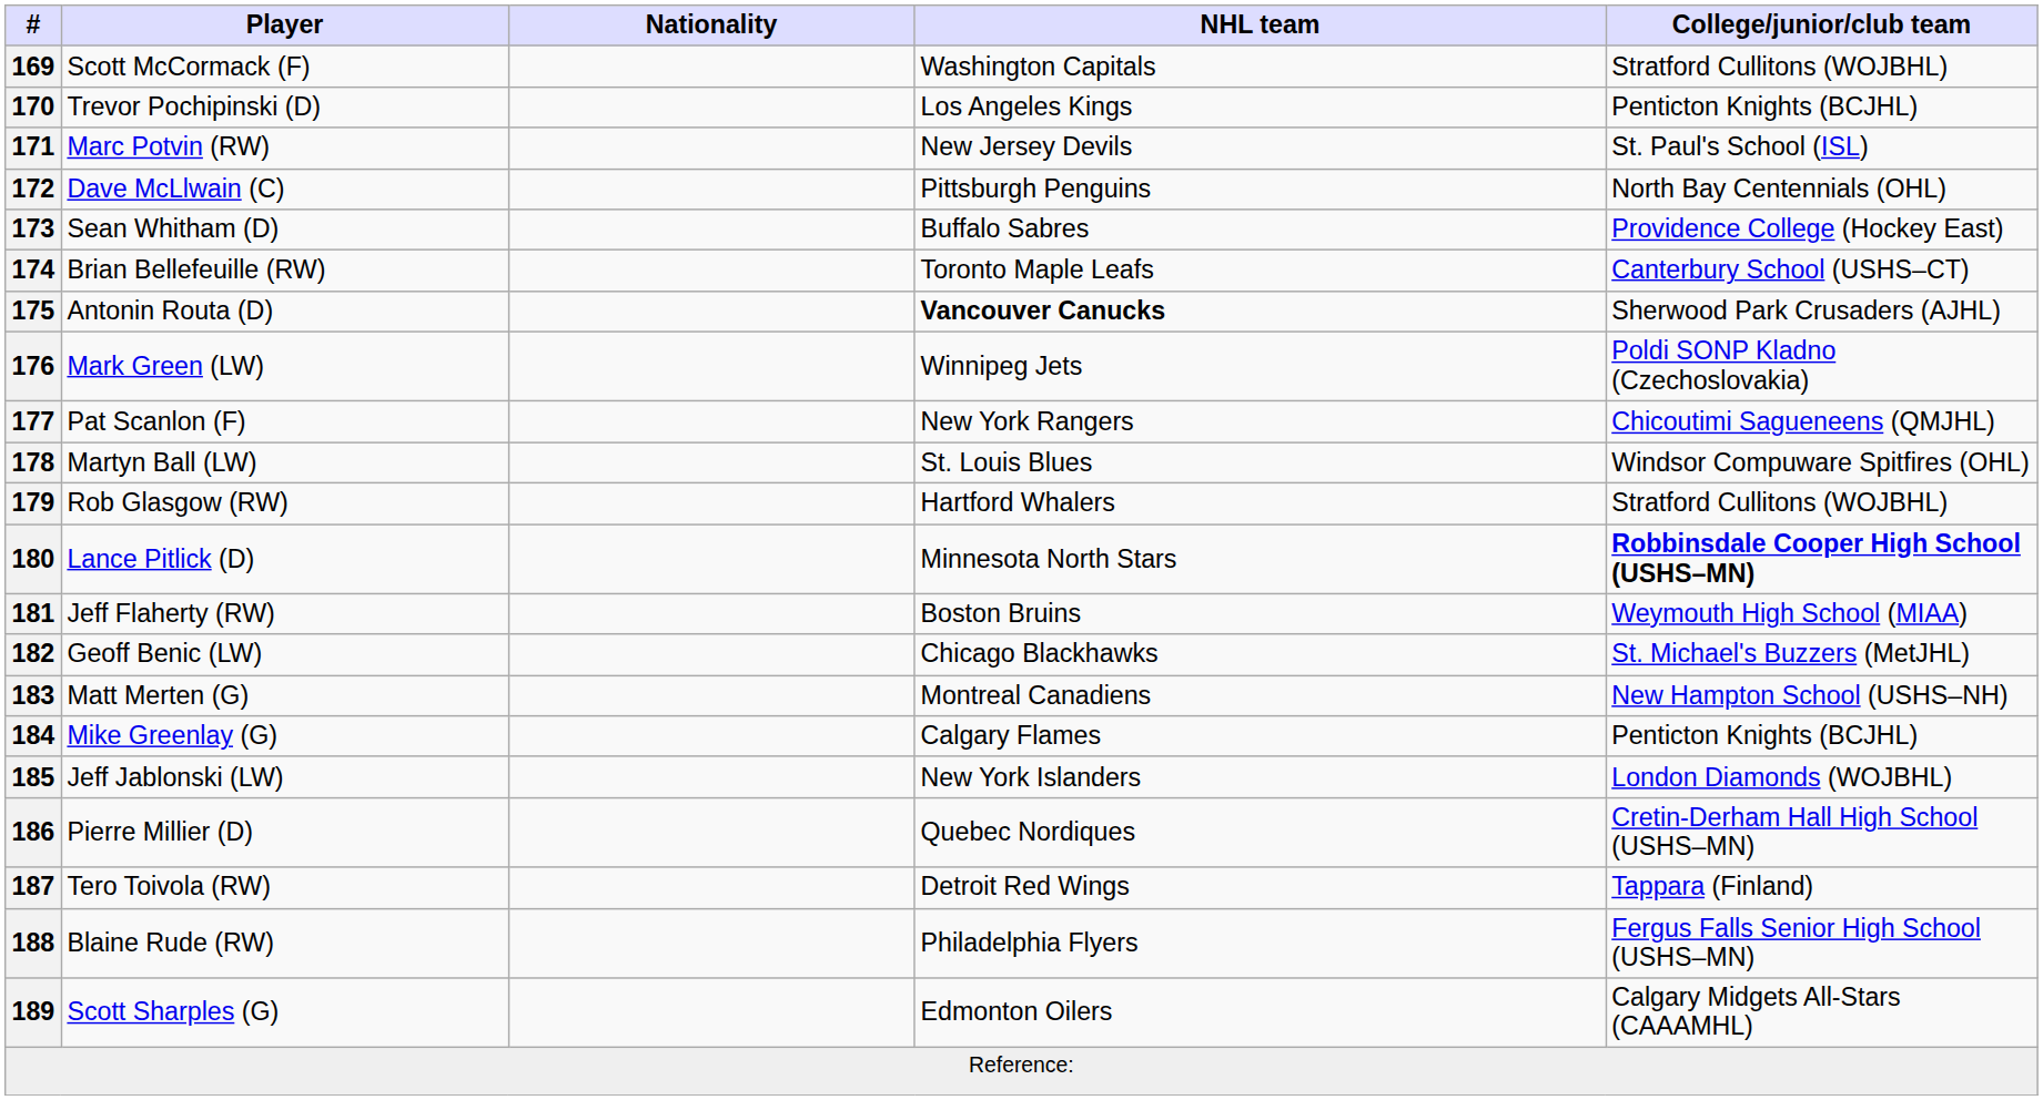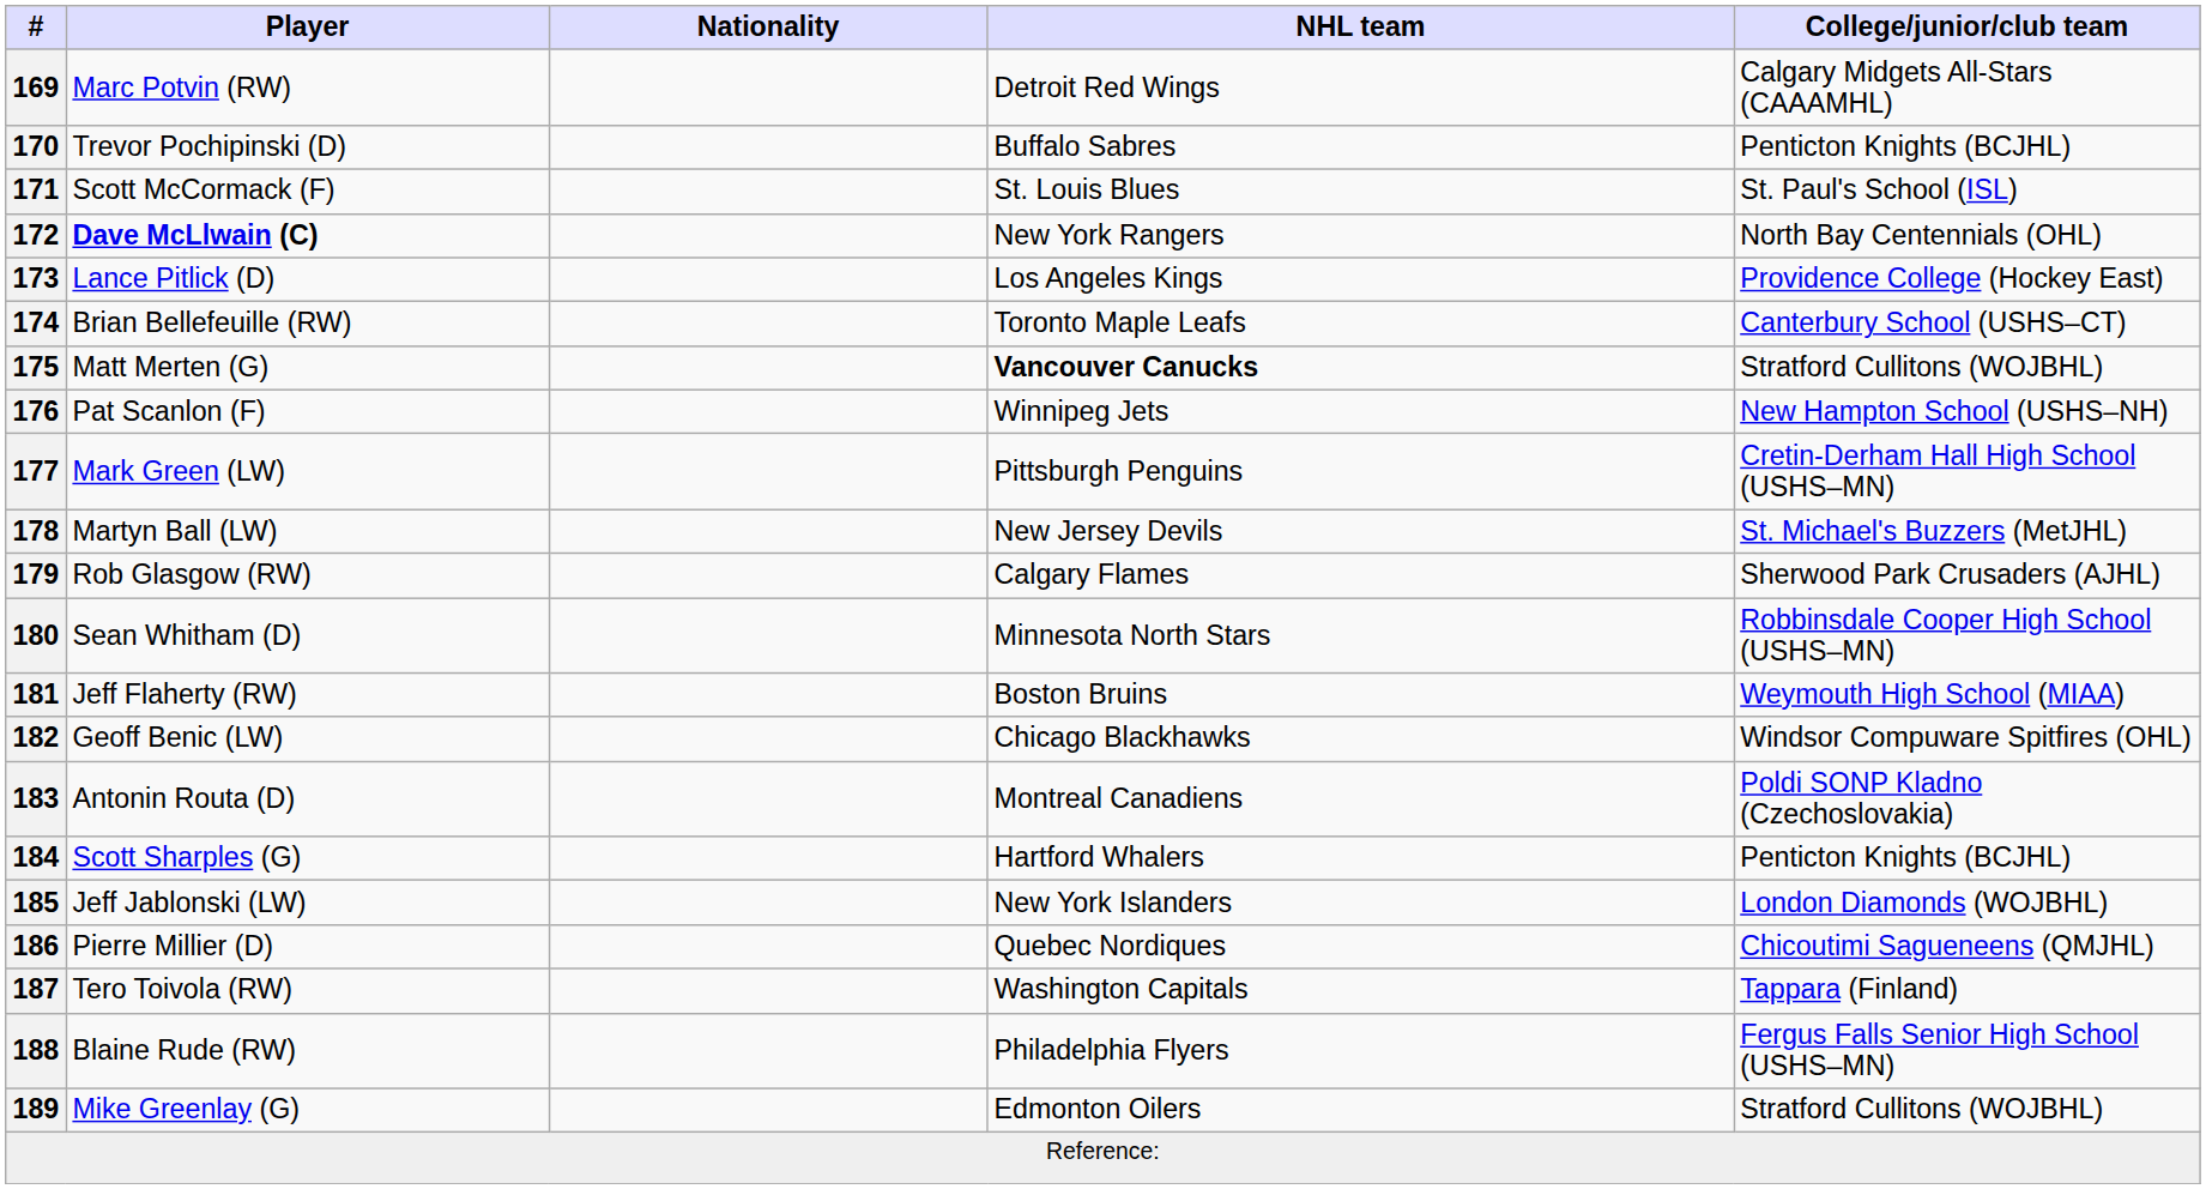169 | Player: Scott McCormack (F) -> Marc Potvin (RW)
169 | NHL team: Washington Capitals -> Detroit Red Wings
169 | College/junior/club team: Stratford Cullitons (WOJBHL) -> Calgary Midgets All-Stars (CAAAMHL)
170 | NHL team: Los Angeles Kings -> Buffalo Sabres
171 | Player: Marc Potvin (RW) -> Scott McCormack (F)
171 | NHL team: New Jersey Devils -> St. Louis Blues
172 | Player: normal -> bold
172 | NHL team: Pittsburgh Penguins -> New York Rangers
173 | Player: Sean Whitham (D) -> Lance Pitlick (D)
173 | NHL team: Buffalo Sabres -> Los Angeles Kings
175 | Player: Antonin Routa (D) -> Matt Merten (G)
175 | College/junior/club team: Sherwood Park Crusaders (AJHL) -> Stratford Cullitons (WOJBHL)
176 | Player: Mark Green (LW) -> Pat Scanlon (F)
176 | College/junior/club team: Poldi SONP Kladno (Czechoslovakia) -> New Hampton School (USHS–NH)
177 | Player: Pat Scanlon (F) -> Mark Green (LW)
177 | NHL team: New York Rangers -> Pittsburgh Penguins
177 | College/junior/club team: Chicoutimi Sagueneens (QMJHL) -> Cretin-Derham Hall High School (USHS–MN)
178 | NHL team: St. Louis Blues -> New Jersey Devils
178 | College/junior/club team: Windsor Compuware Spitfires (OHL) -> St. Michael's Buzzers (MetJHL)
179 | NHL team: Hartford Whalers -> Calgary Flames
179 | College/junior/club team: Stratford Cullitons (WOJBHL) -> Sherwood Park Crusaders (AJHL)
180 | Player: Lance Pitlick (D) -> Sean Whitham (D)
180 | College/junior/club team: bold -> normal
182 | College/junior/club team: St. Michael's Buzzers (MetJHL) -> Windsor Compuware Spitfires (OHL)
183 | Player: Matt Merten (G) -> Antonin Routa (D)
183 | College/junior/club team: New Hampton School (USHS–NH) -> Poldi SONP Kladno (Czechoslovakia)
184 | Player: Mike Greenlay (G) -> Scott Sharples (G)
184 | NHL team: Calgary Flames -> Hartford Whalers
186 | College/junior/club team: Cretin-Derham Hall High School (USHS–MN) -> Chicoutimi Sagueneens (QMJHL)
187 | NHL team: Detroit Red Wings -> Washington Capitals
189 | Player: Scott Sharples (G) -> Mike Greenlay (G)
189 | College/junior/club team: Calgary Midgets All-Stars (CAAAMHL) -> Stratford Cullitons (WOJBHL)
